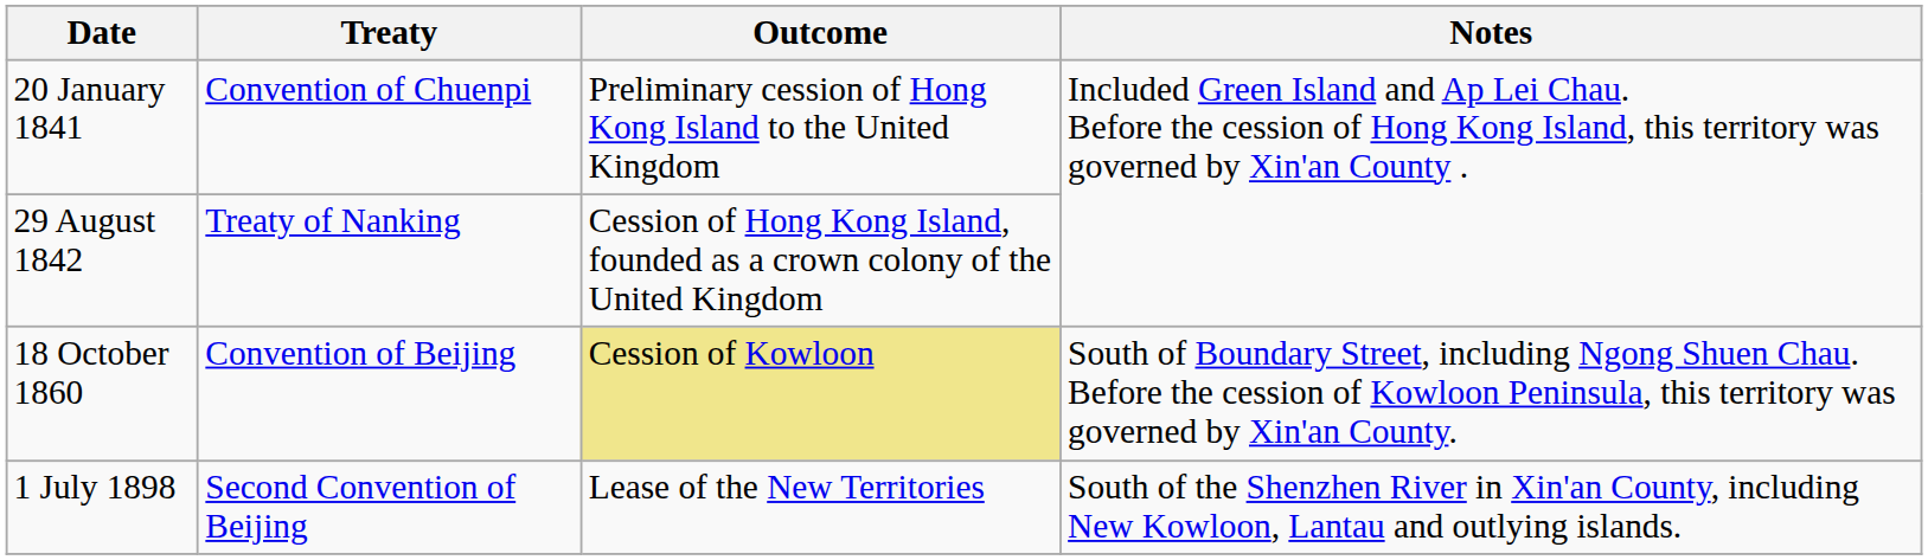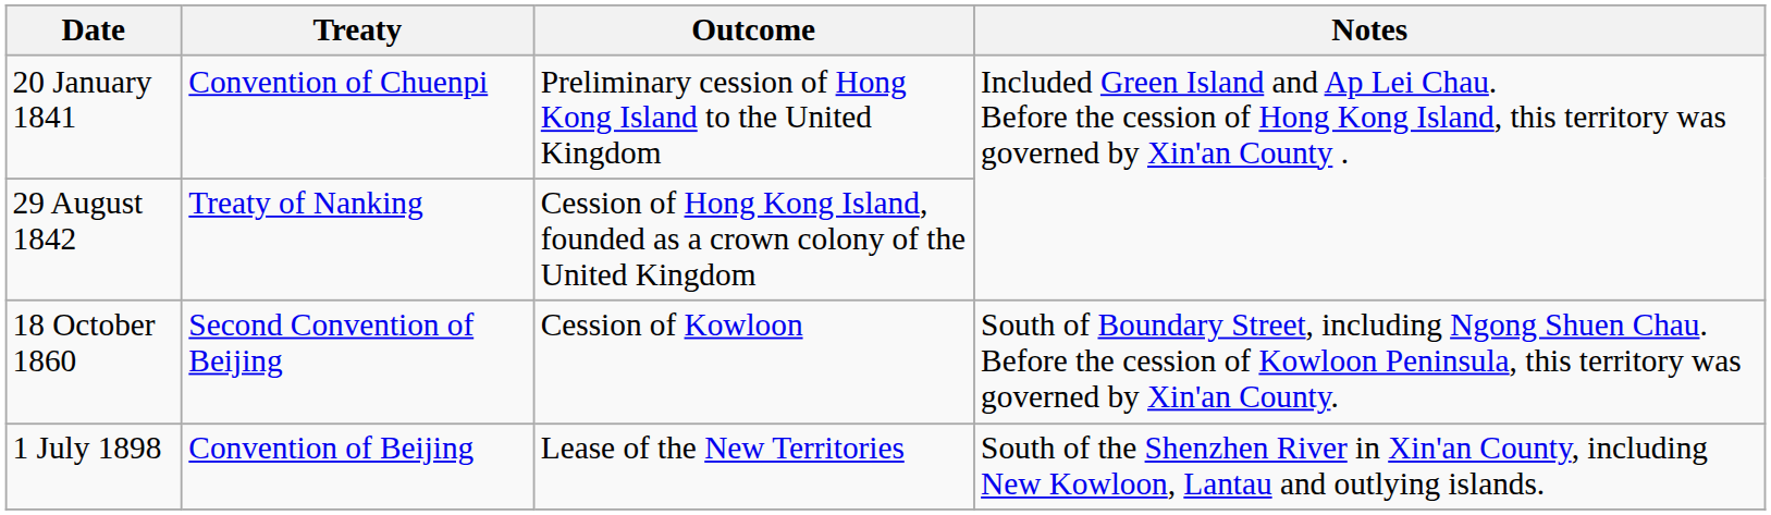18 October 1860 | Treaty: Convention of Beijing -> Second Convention of Beijing
18 October 1860 | Outcome: khaki background -> no background
1 July 1898 | Treaty: Second Convention of Beijing -> Convention of Beijing
